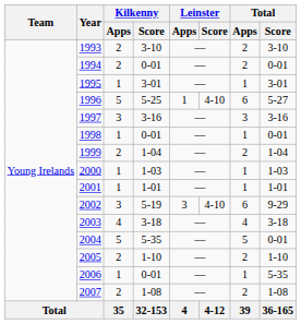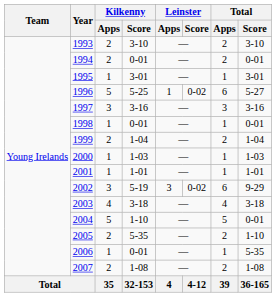1996 | Leinster / Score: 4-10 -> 0-02
2002 | Leinster / Score: 4-10 -> 0-02
2004 | Kilkenny / Score: 5-35 -> 1-10
2005 | Kilkenny / Score: 1-10 -> 5-35
